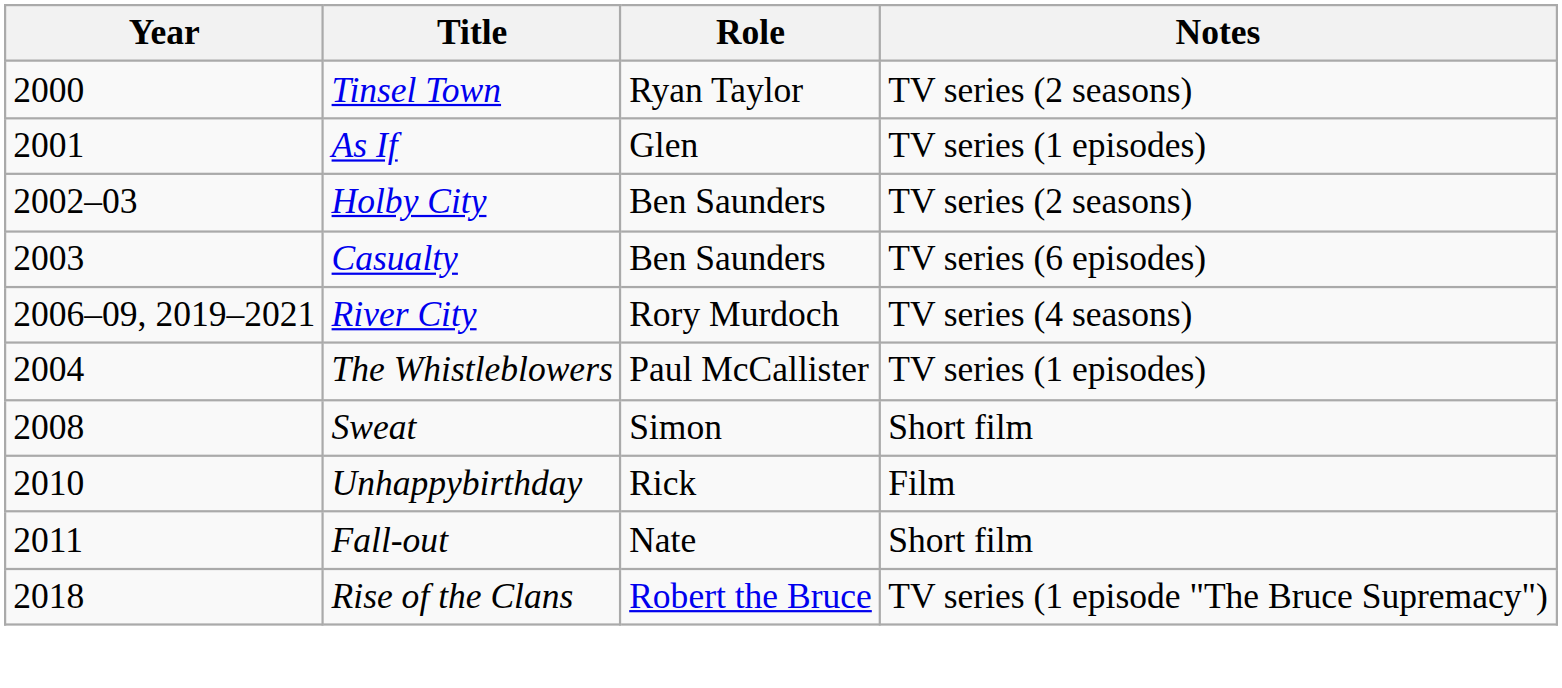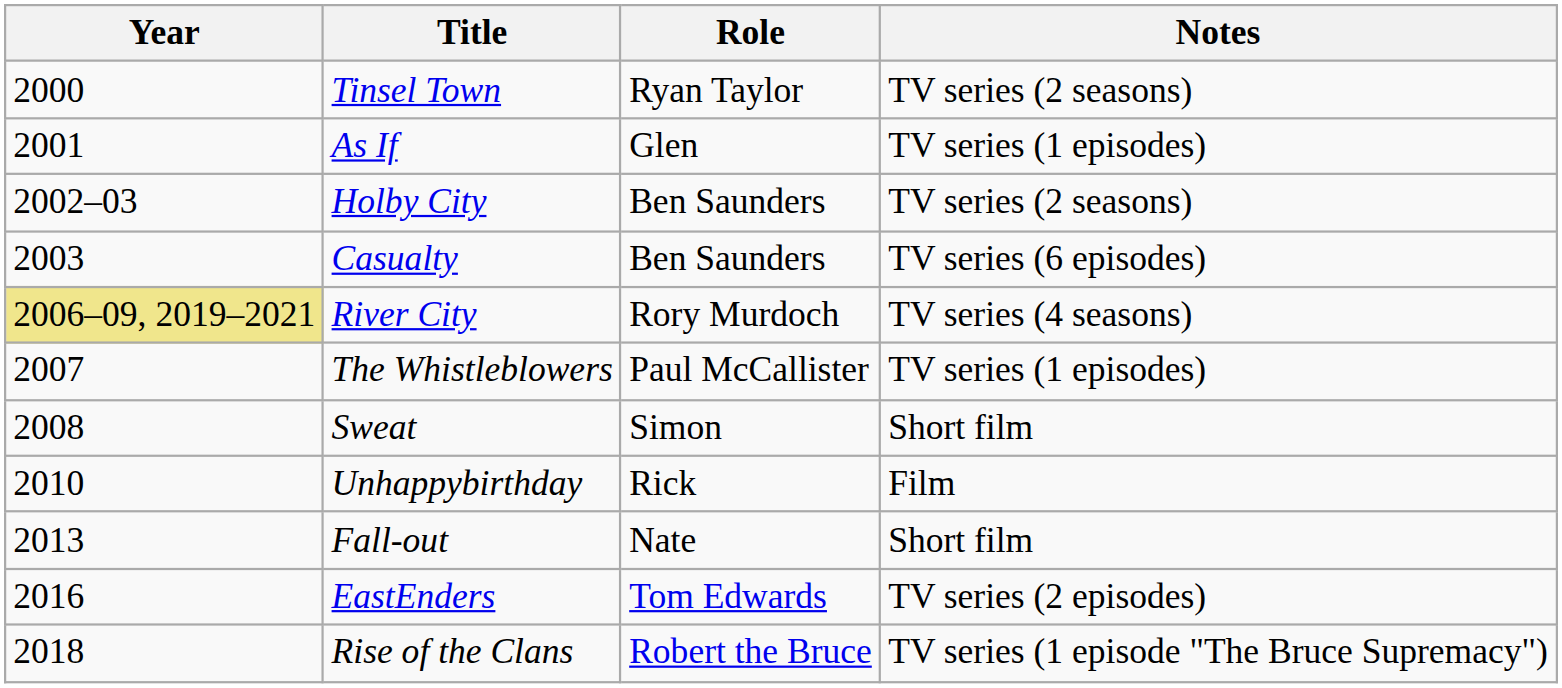River City | Year: no background -> khaki background
The Whistleblowers | Year: 2004 -> 2007
Fall-out | Year: 2011 -> 2013
+ row: 2016 | EastEnders | Tom Edwards | TV series (2 episodes)
